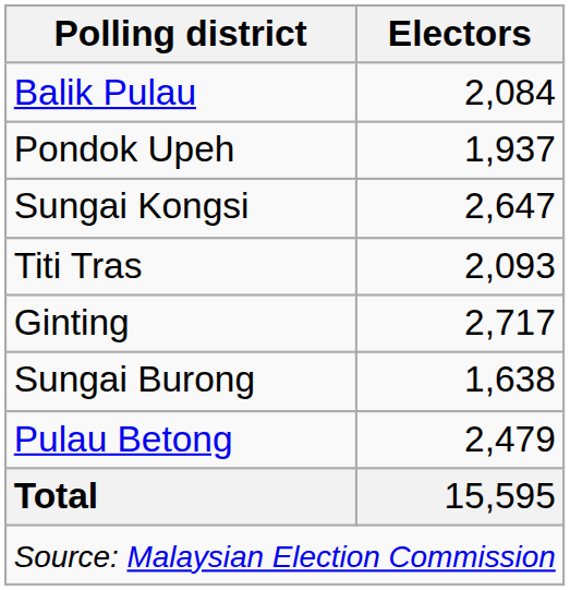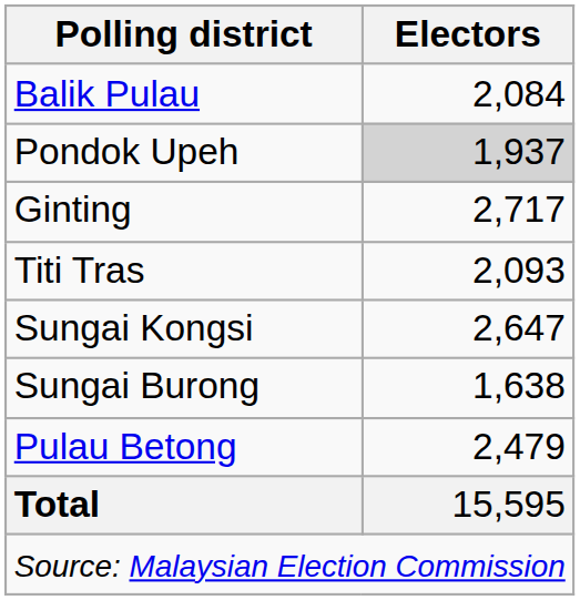Pondok Upeh | Electors: no background -> lightgrey background
rows swapped: Sungai Kongsi <-> Ginting
